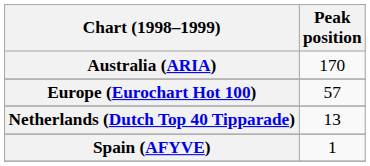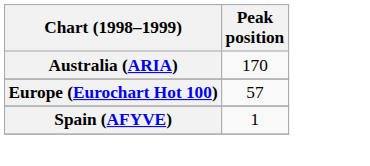- row: Netherlands (Dutch Top 40 Tipparade) | 13
